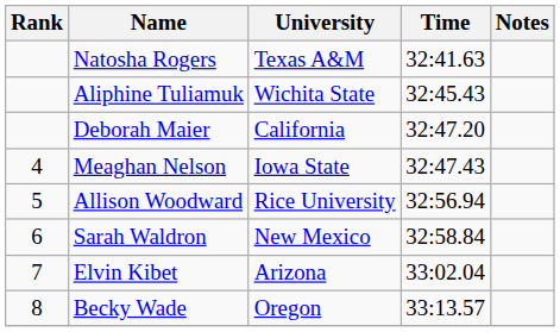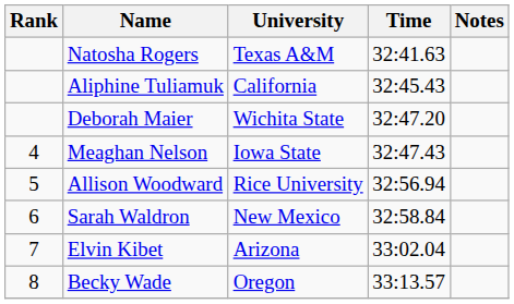Aliphine Tuliamuk | University: Wichita State -> California
Deborah Maier | University: California -> Wichita State
